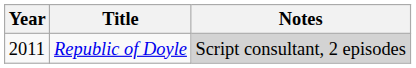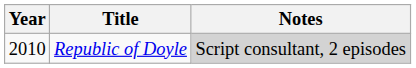Republic of Doyle | Year: 2011 -> 2010
